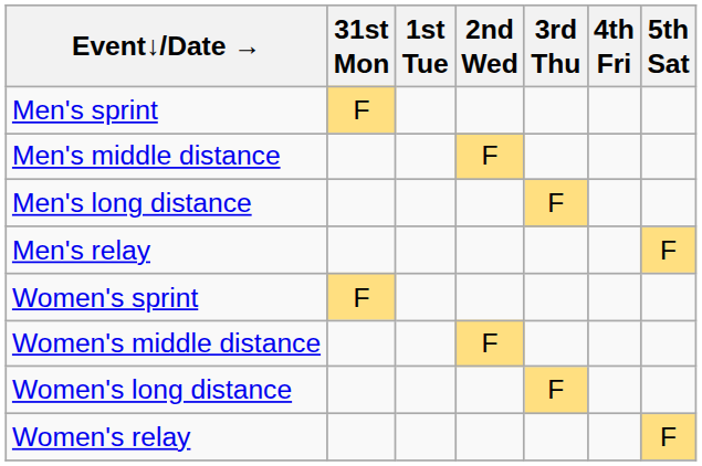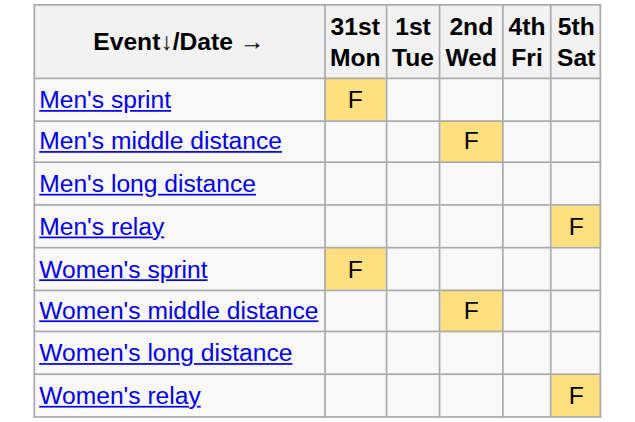- column: 3rd Thu | F | F
